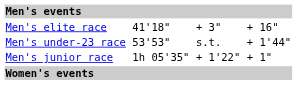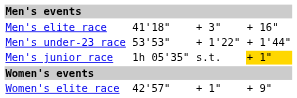Men's under-23 race | column 5: s.t. -> + 1'22"
Men's junior race | column 5: + 1'22" -> s.t.
Men's junior race | column 7: no background -> gold background
+ row: Women's elite race | 42'57" | + 1" | + 9"
